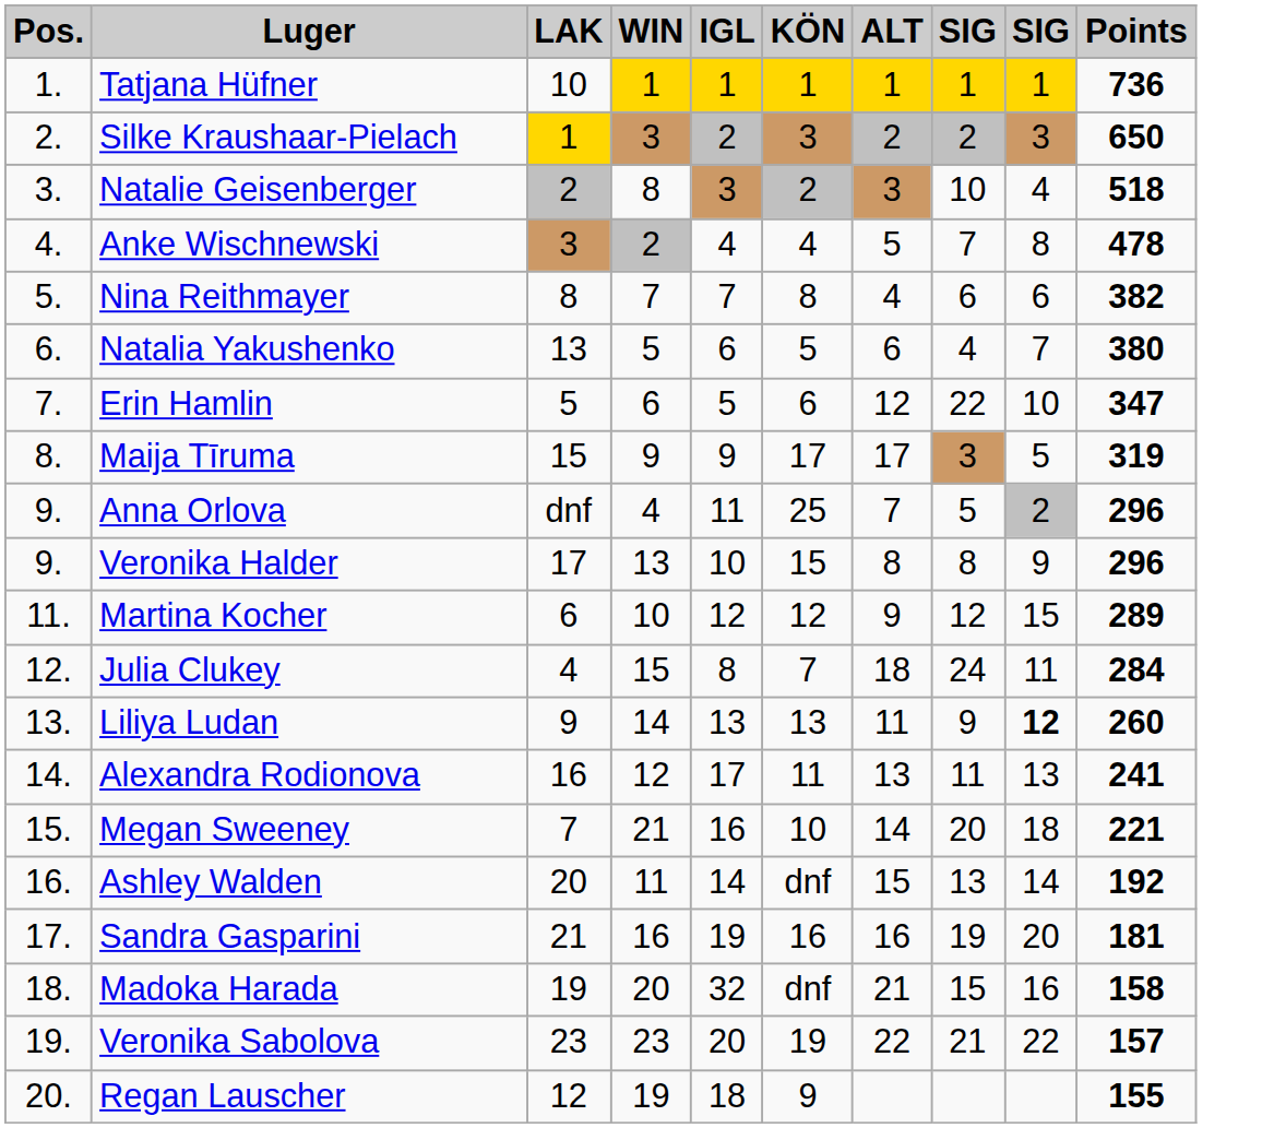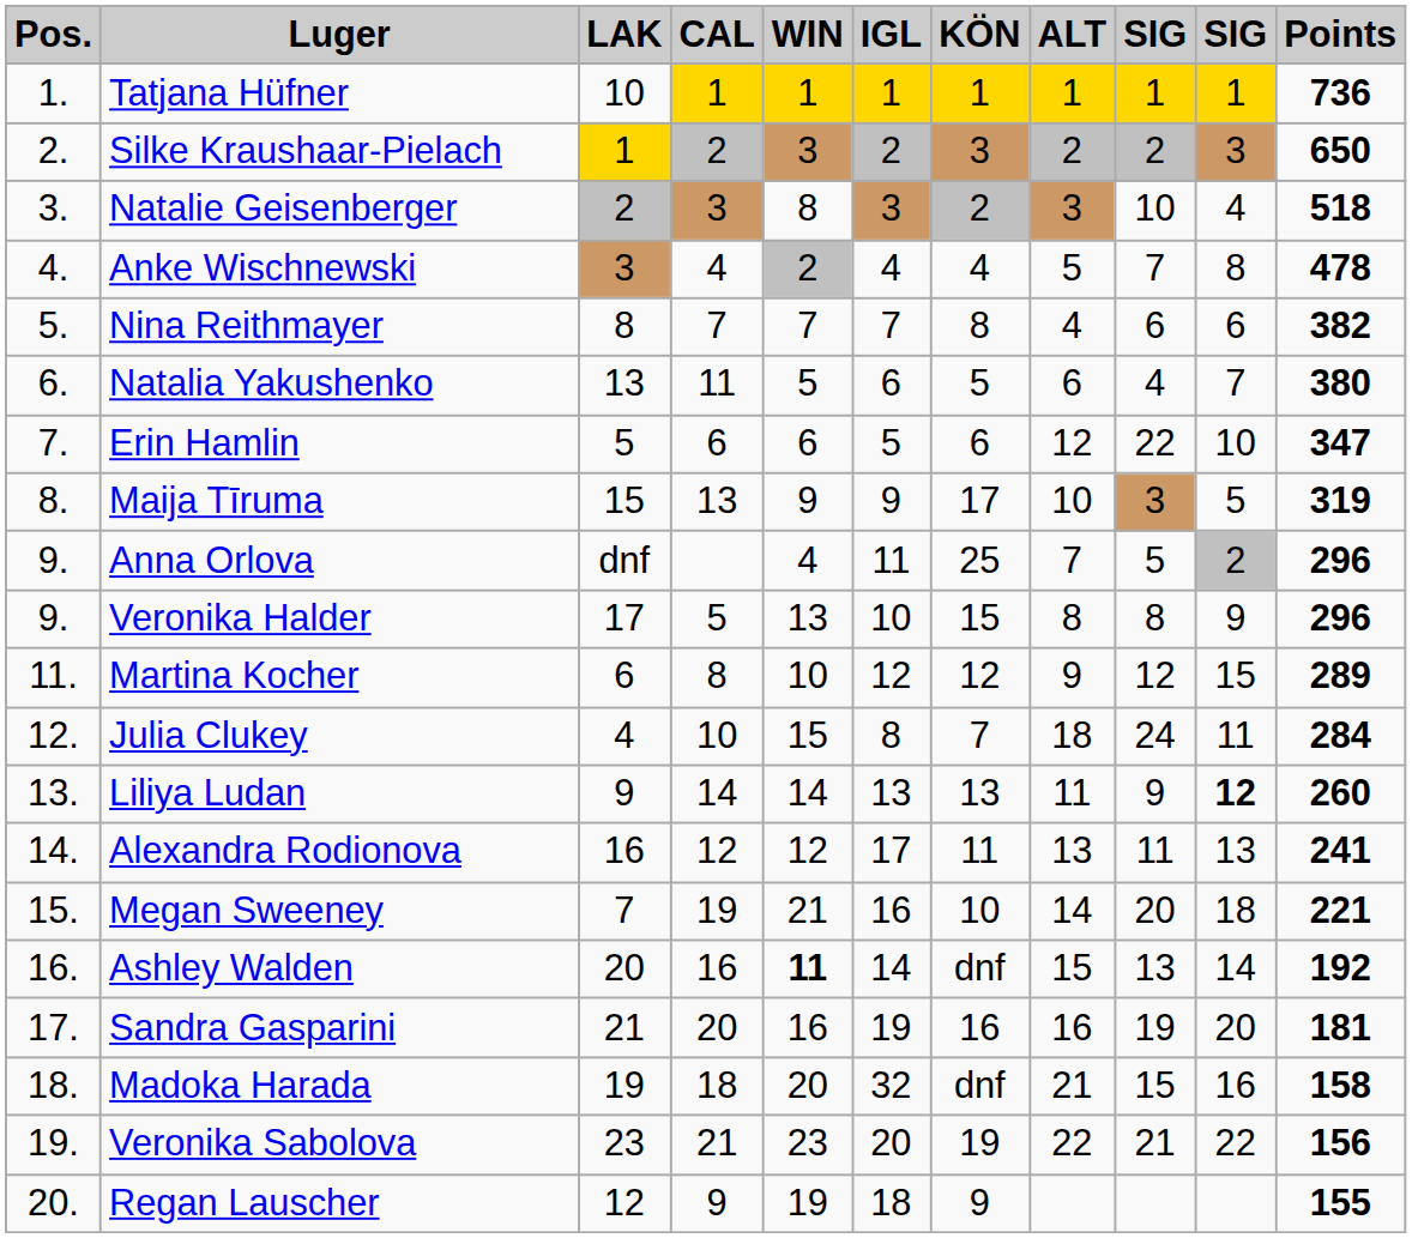+ column: CAL | 1 | 2 | 3 | 4 | 7 | 11 | 6 | 13 | 5 | 8 | 10 | 14 | 12 | 19 | 16 | 20 | 18 | 21 | 9
Maija Tīruma | ALT: 17 -> 10
Ashley Walden | WIN: normal -> bold
Veronika Sabolova | Points: 157 -> 156
